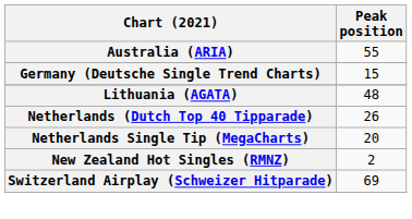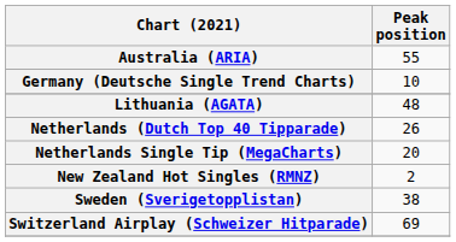Germany (Deutsche Single Trend Charts) | Peak position: 15 -> 10
+ row: Sweden (Sverigetopplistan) | 38
